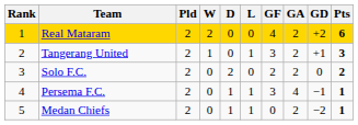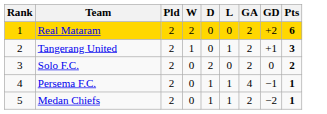- column: GF | 4 | 3 | 2 | 3 | 0
